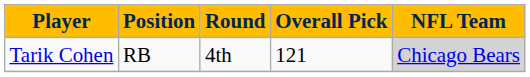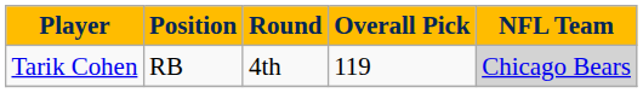Tarik Cohen | Overall Pick: 121 -> 119
